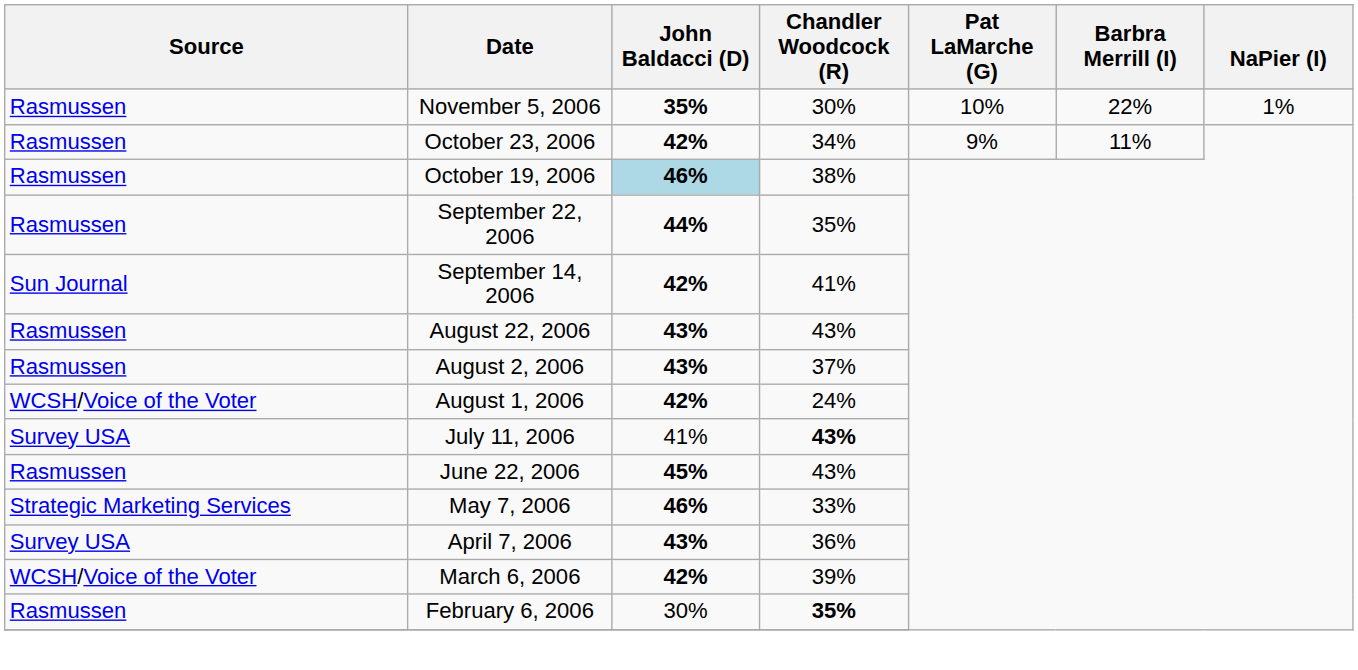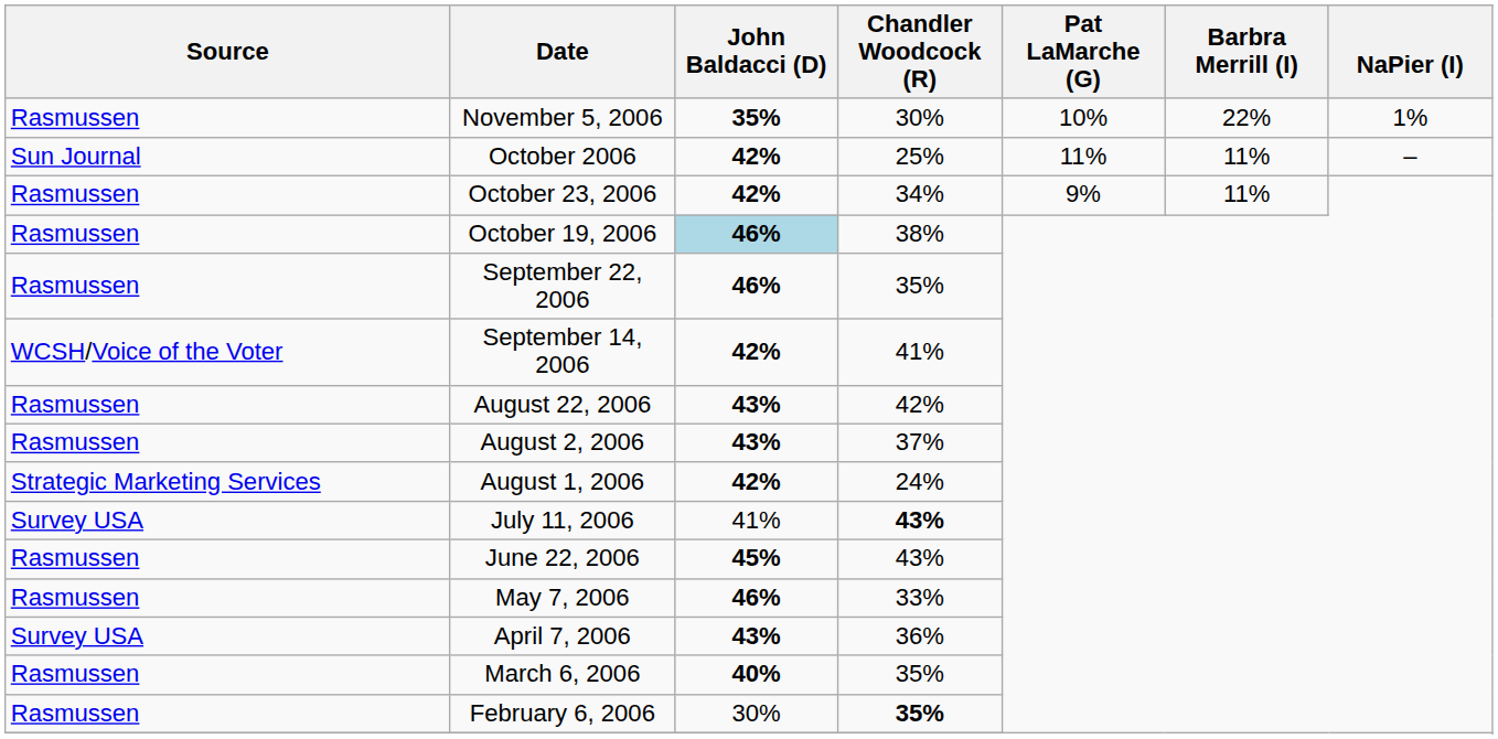+ row: Sun Journal | October 2006 | 42% | 25% | 11% | 11% | –
September 22, 2006 | John Baldacci (D): 44% -> 46%
September 14, 2006 | Source: Sun Journal -> WCSH/Voice of the Voter
August 22, 2006 | Chandler Woodcock (R): 43% -> 42%
August 1, 2006 | Source: WCSH/Voice of the Voter -> Strategic Marketing Services
May 7, 2006 | Source: Strategic Marketing Services -> Rasmussen
March 6, 2006 | Source: WCSH/Voice of the Voter -> Rasmussen
March 6, 2006 | John Baldacci (D): 42% -> 40%
March 6, 2006 | Chandler Woodcock (R): 39% -> 35%
